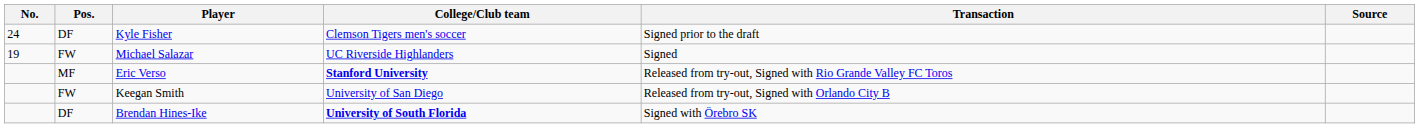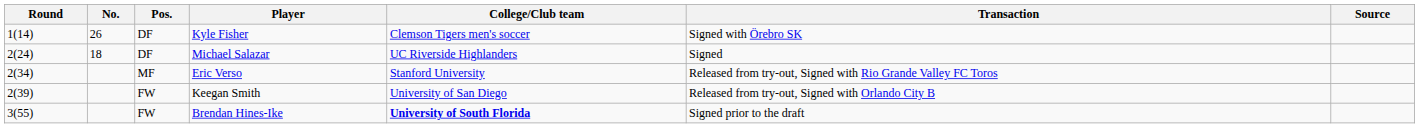+ column: Round | 1(14) | 2(24) | 2(34) | 2(39) | 3(55)
Kyle Fisher | No.: 24 -> 26
Kyle Fisher | Transaction: Signed prior to the draft -> Signed with Örebro SK
Michael Salazar | No.: 19 -> 18
Michael Salazar | Pos.: FW -> DF
Eric Verso | College/Club team: bold -> normal
Brendan Hines-Ike | Pos.: DF -> FW
Brendan Hines-Ike | Transaction: Signed with Örebro SK -> Signed prior to the draft
